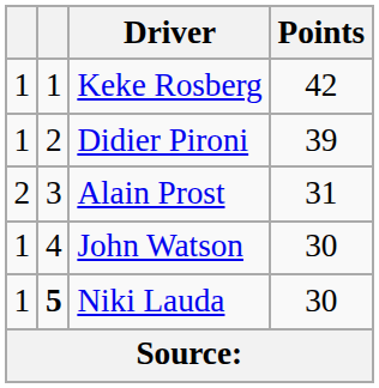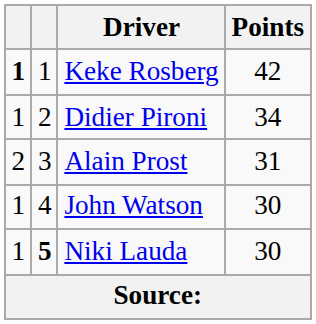Keke Rosberg | column 1: normal -> bold
Didier Pironi | Points: 39 -> 34
